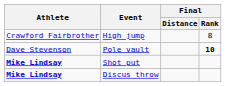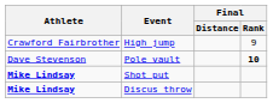High jump | Final / Rank: 8 -> 9
